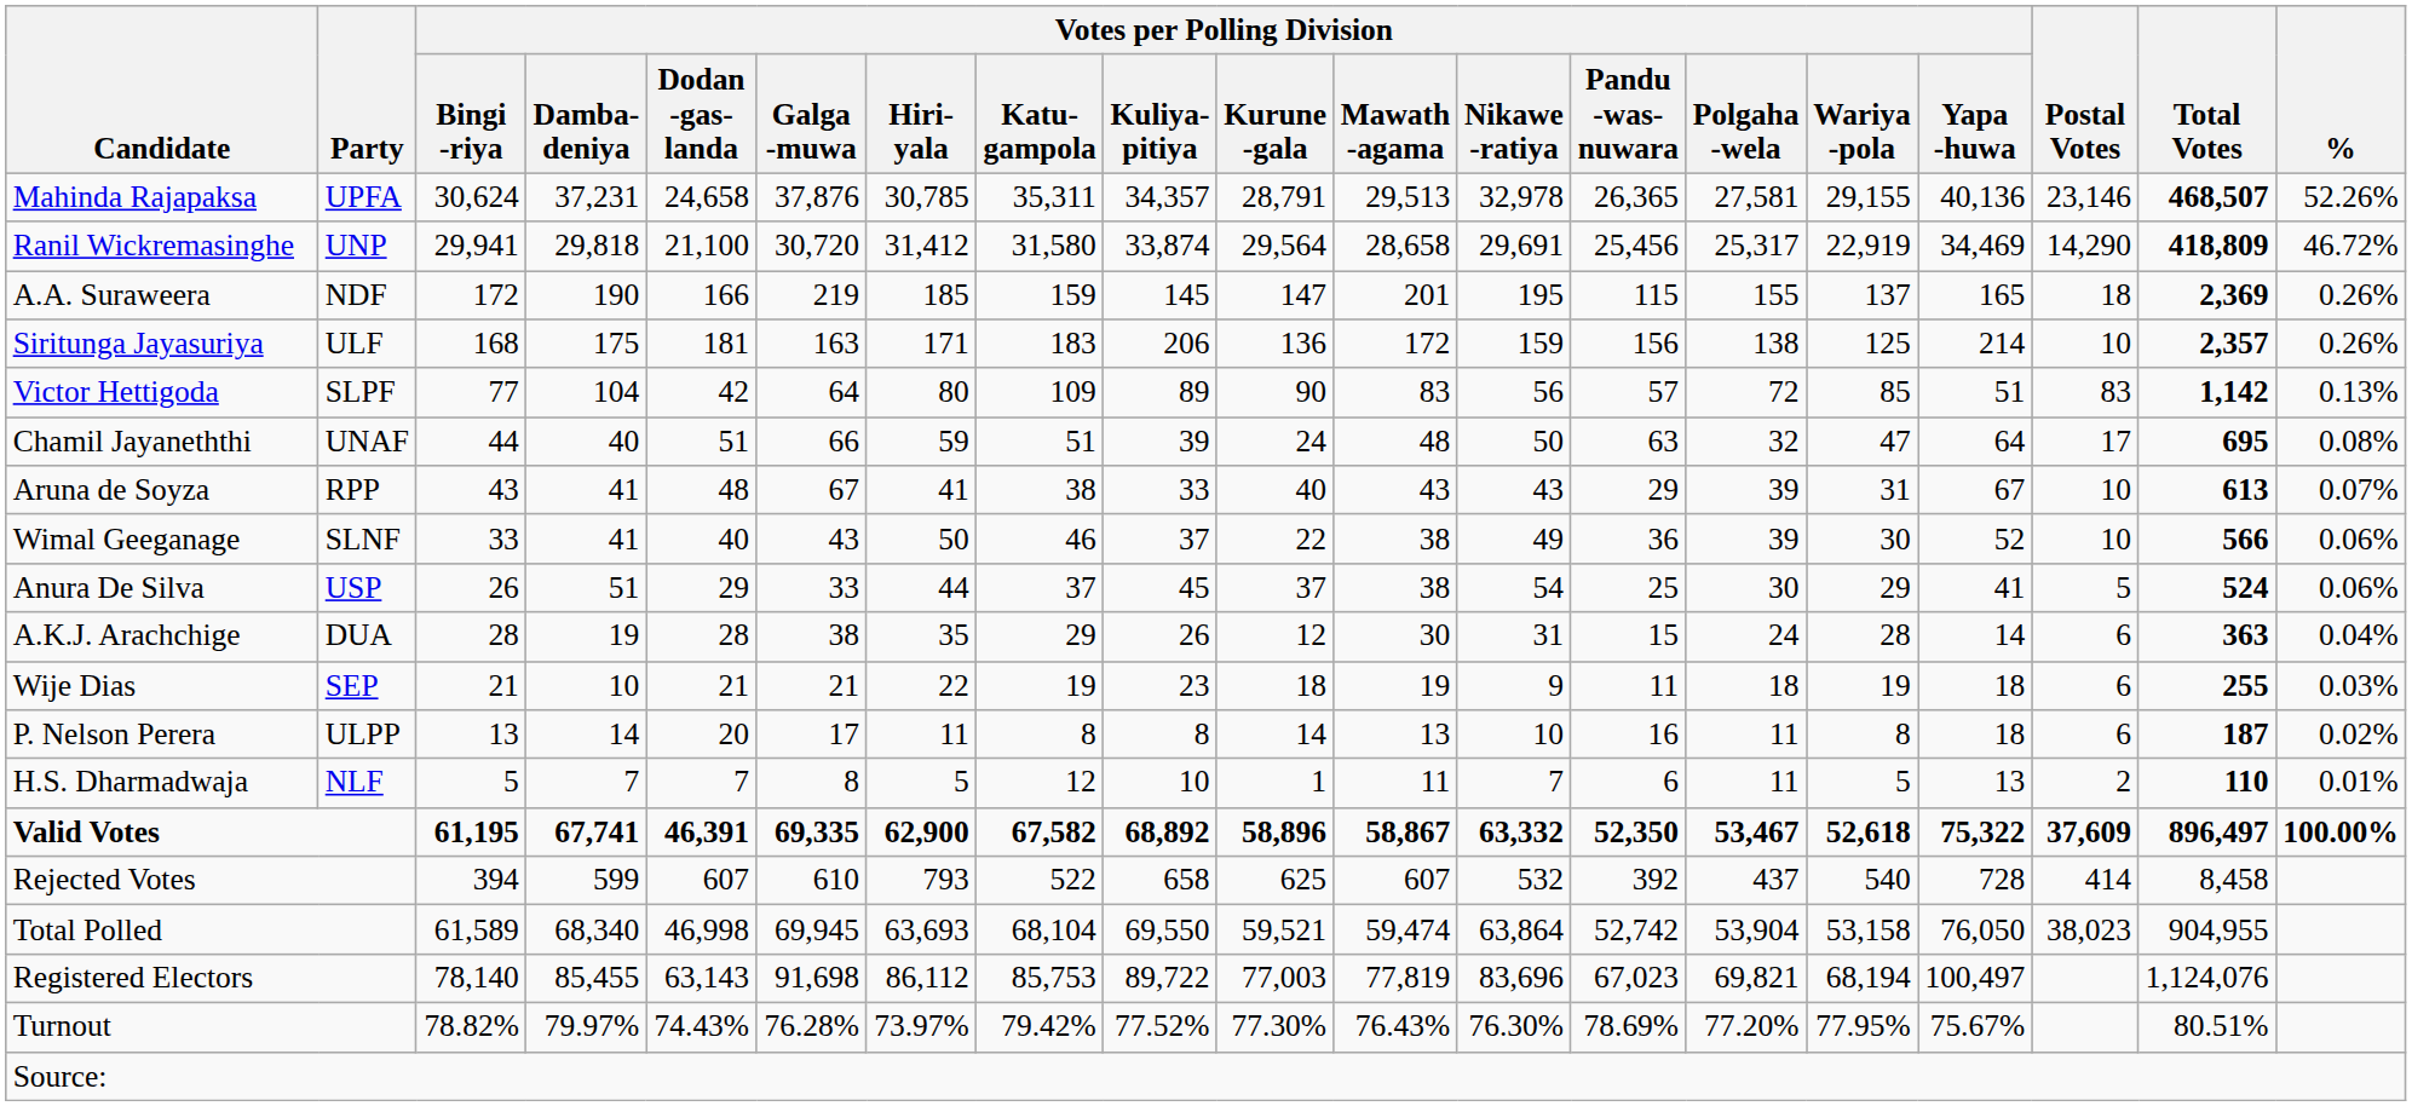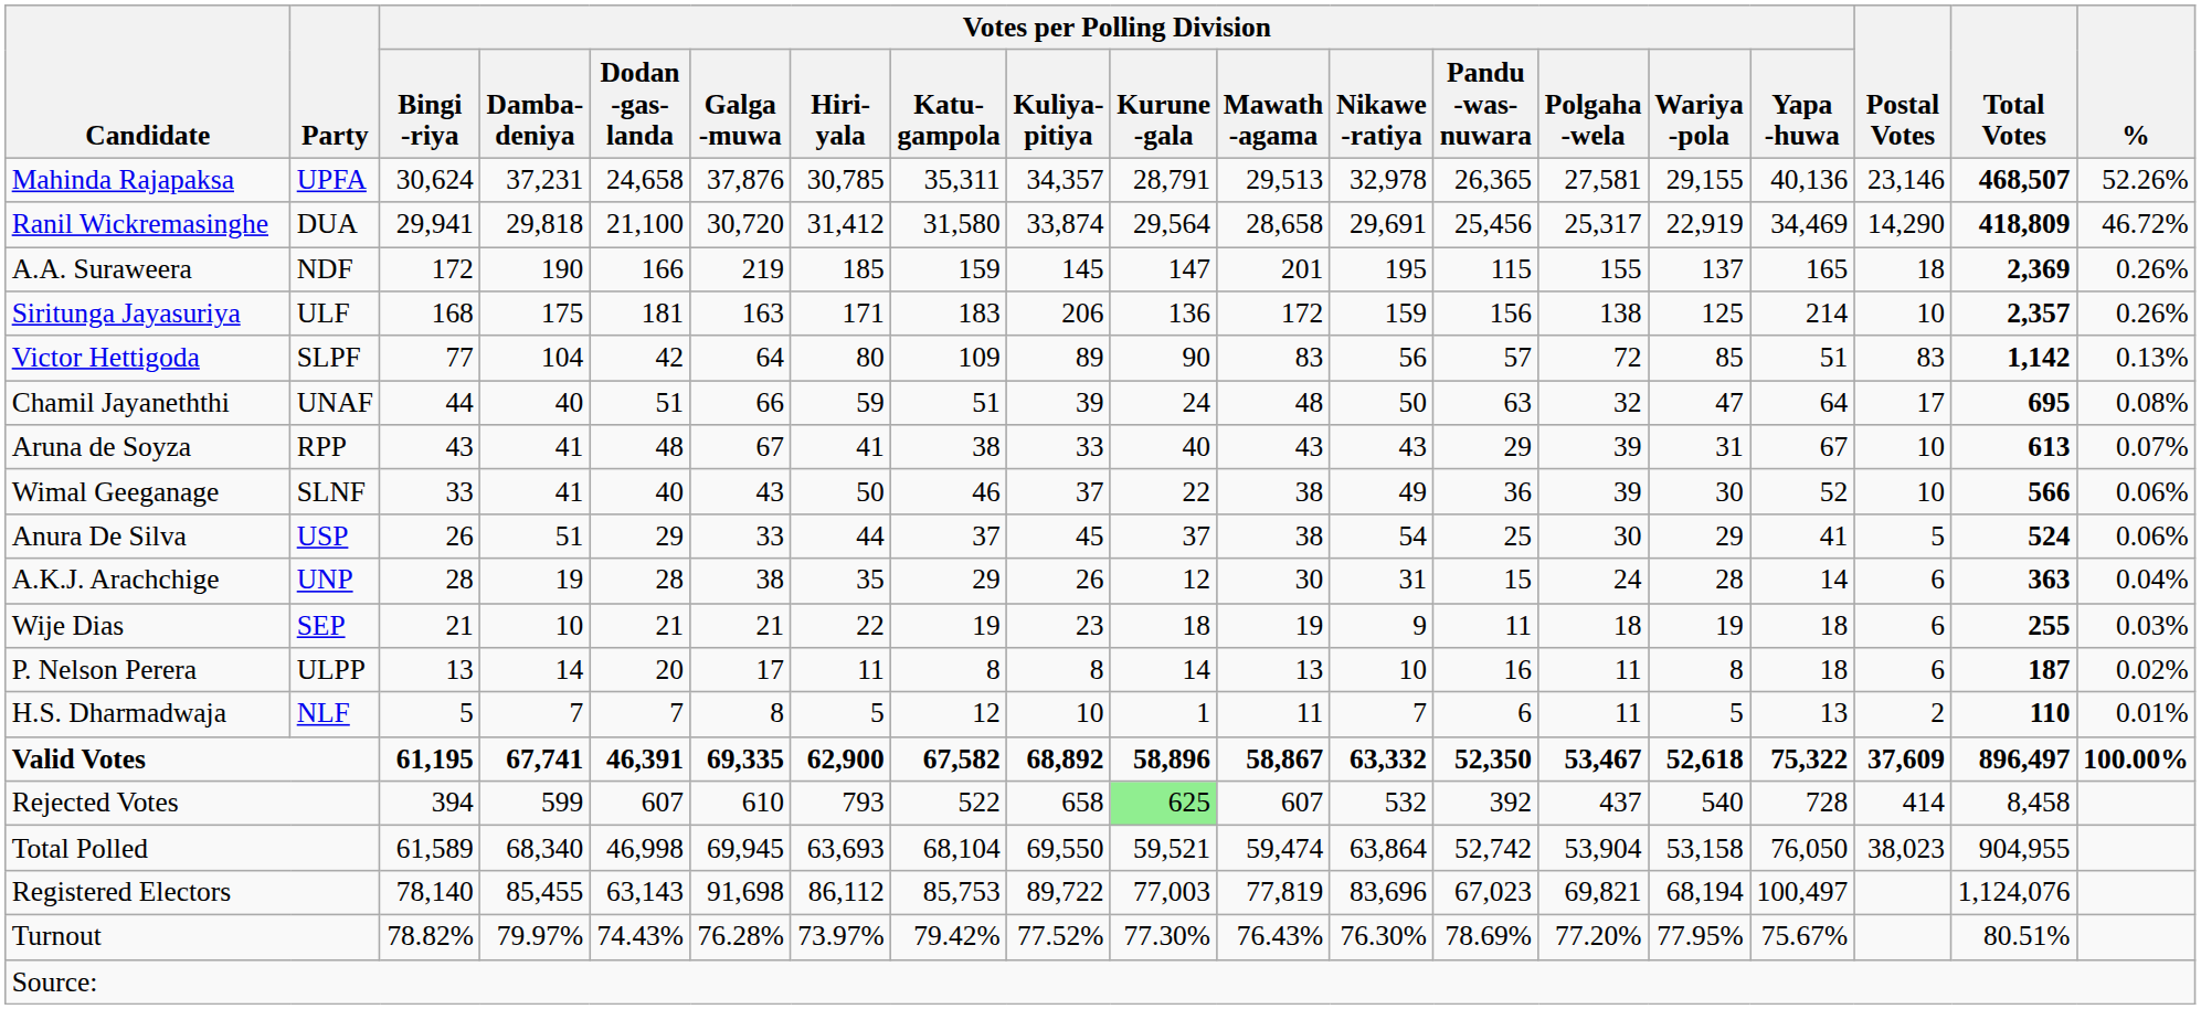Ranil Wickremasinghe | Party: UNP -> DUA
A.K.J. Arachchige | Party: DUA -> UNP
Rejected Votes | Votes per Polling Division / Kurune -gala: no background -> lightgreen background
